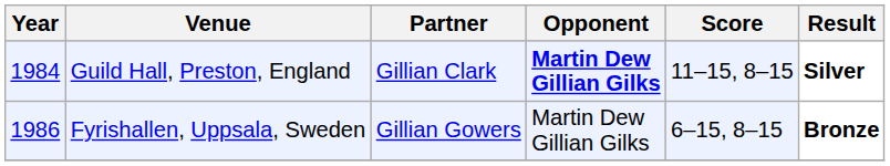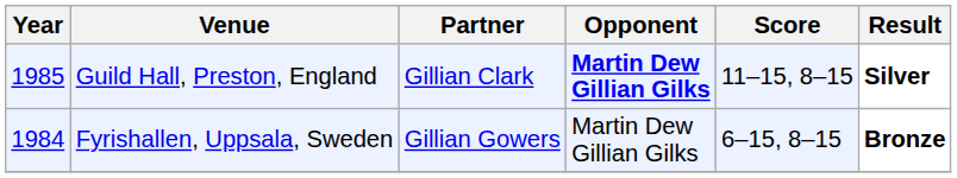Guild Hall, Preston, England | Year: 1984 -> 1985
Fyrishallen, Uppsala, Sweden | Year: 1986 -> 1984
